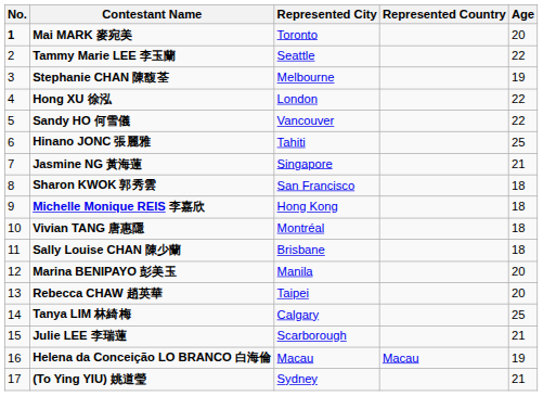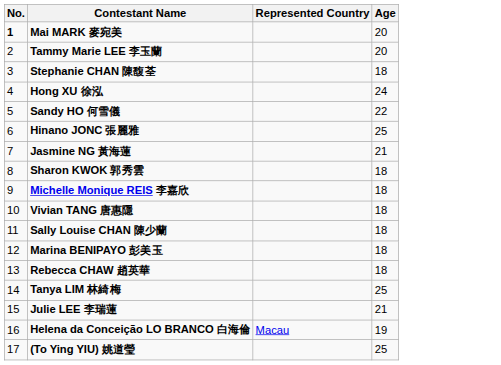- column: Represented City | Toronto | Seattle | Melbourne | London | Vancouver | Tahiti | Singapore | San Francisco | Hong Kong | Montréal | Brisbane | Manila | Taipei | Calgary | Scarborough | Macau | Sydney
Tammy Marie LEE 李玉蘭 | Age: 22 -> 20
Stephanie CHAN 陳馥荃 | Age: 19 -> 18
Hong XU 徐泓 | Age: 22 -> 24
Marina BENIPAYO 彭美玉 | Age: 20 -> 18
Rebecca CHAW 趙英華 | Age: 20 -> 18
(To Ying YIU) 姚道瑩 | Age: 21 -> 25
